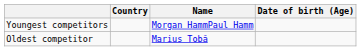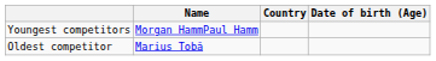columns swapped: Name <-> Country
